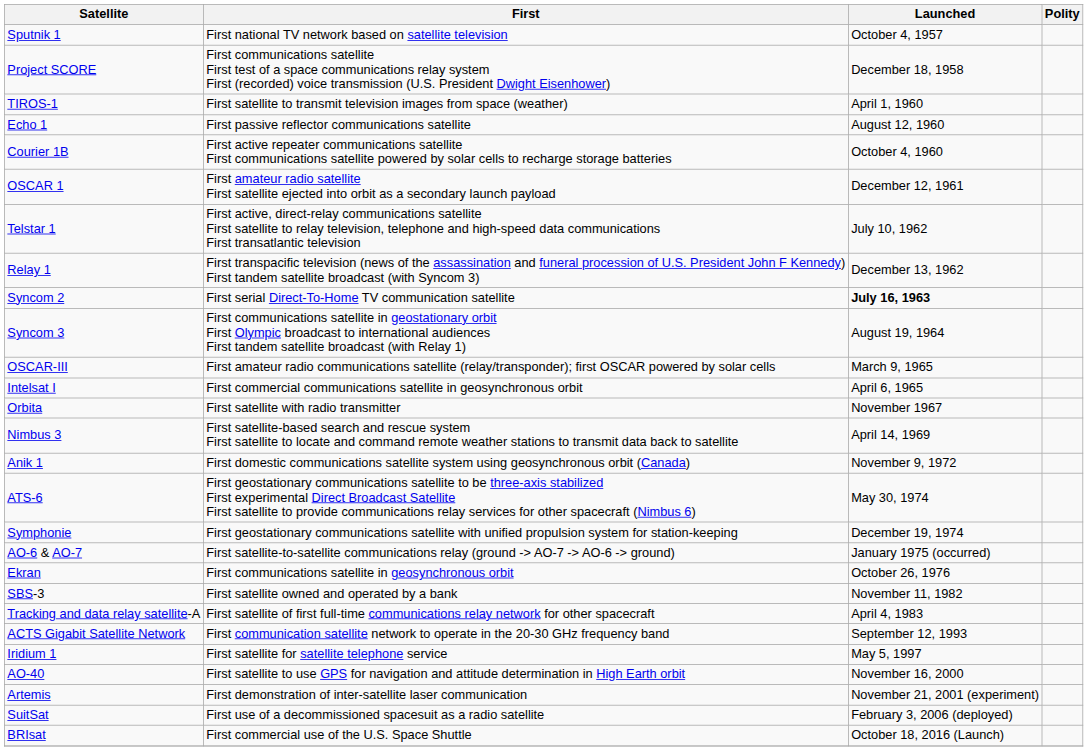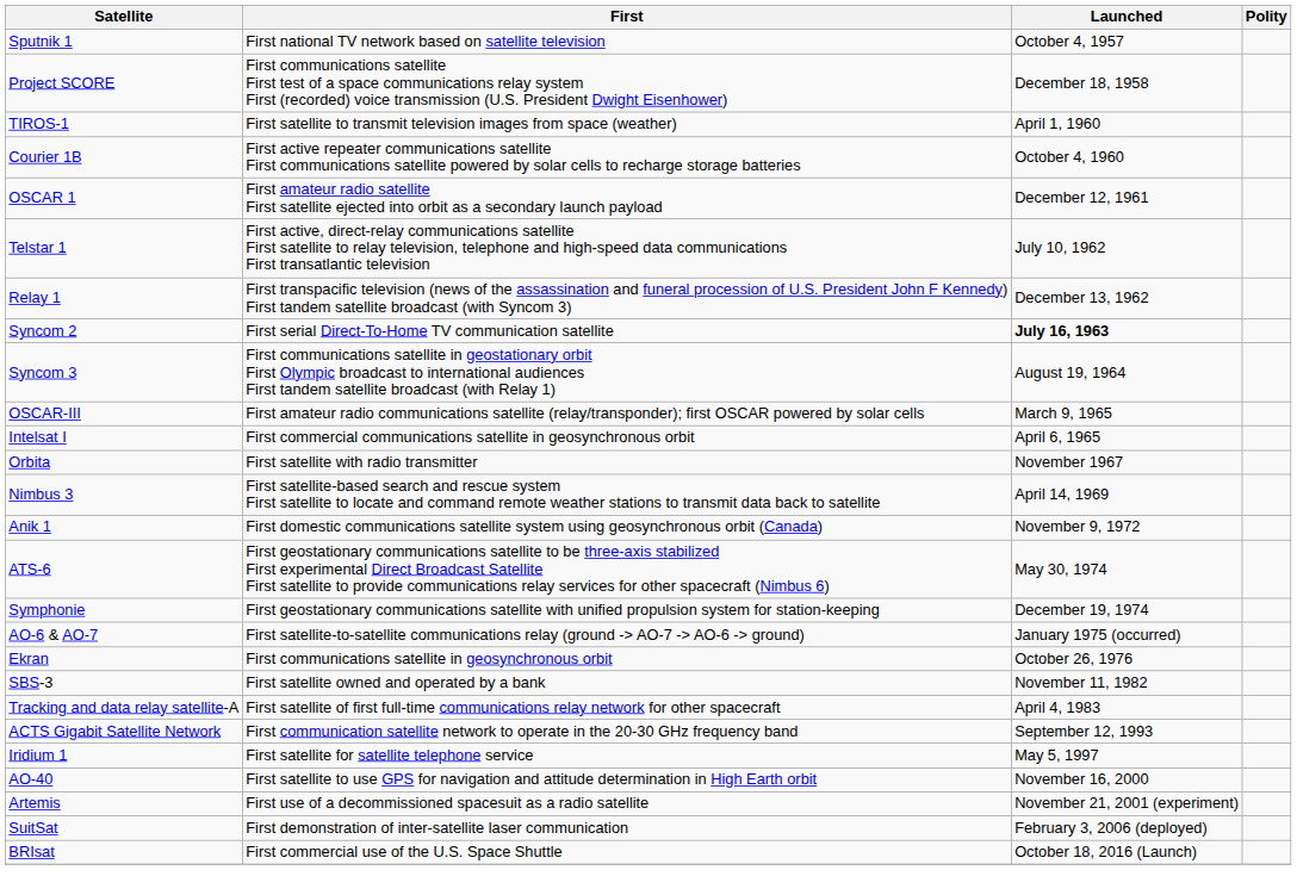- row: Echo 1 | First passive reflector communications satellite | August 12, 1960
Artemis | First: First demonstration of inter-satellite laser communication -> First use of a decommissioned spacesuit as a radio satellite
SuitSat | First: First use of a decommissioned spacesuit as a radio satellite -> First demonstration of inter-satellite laser communication
